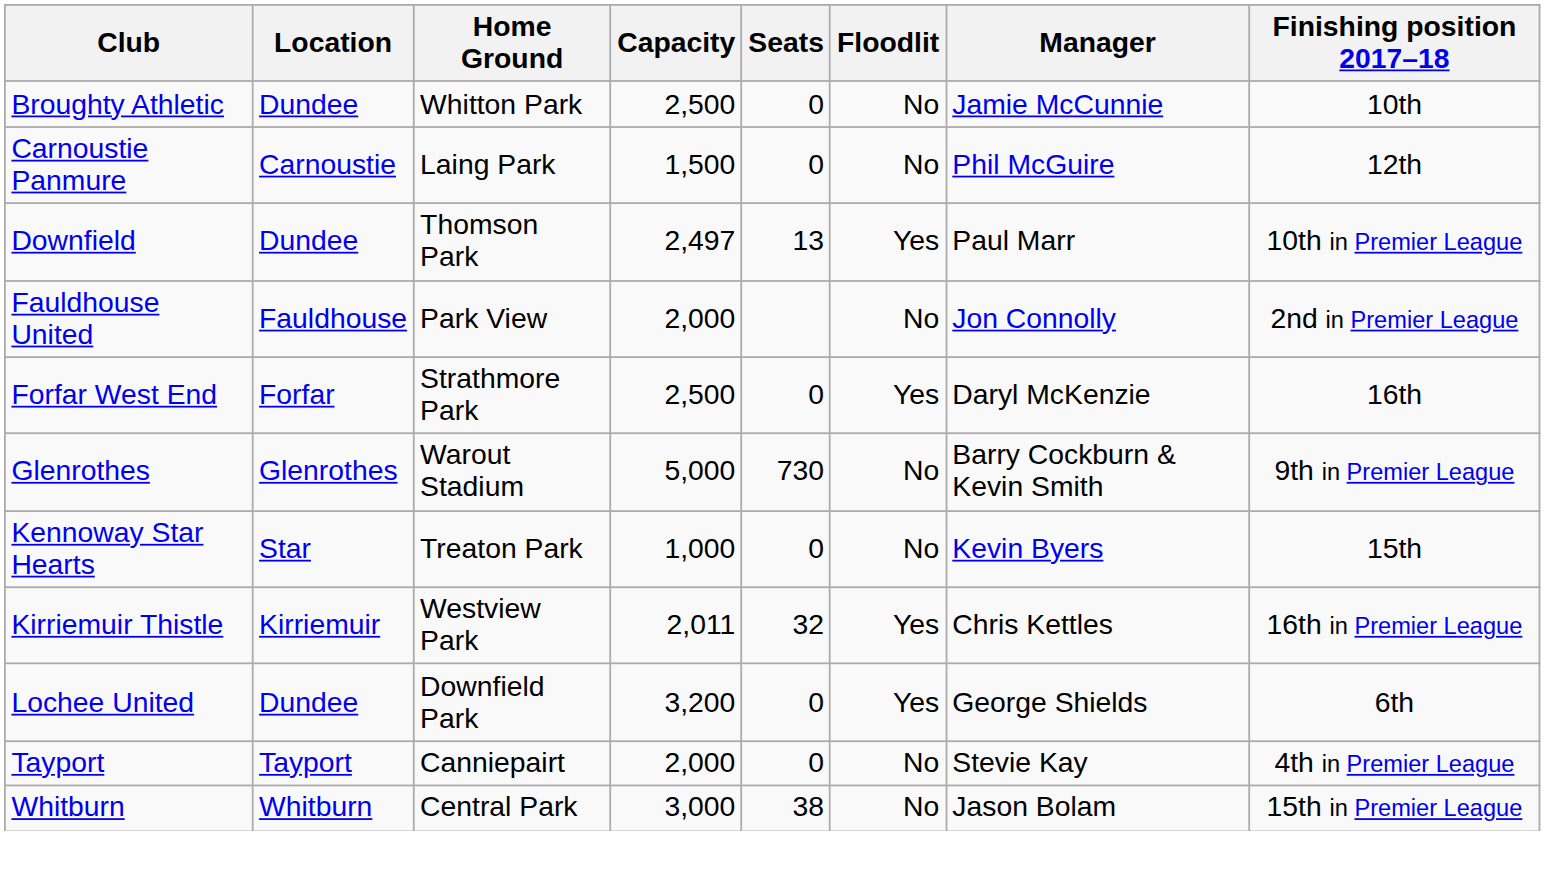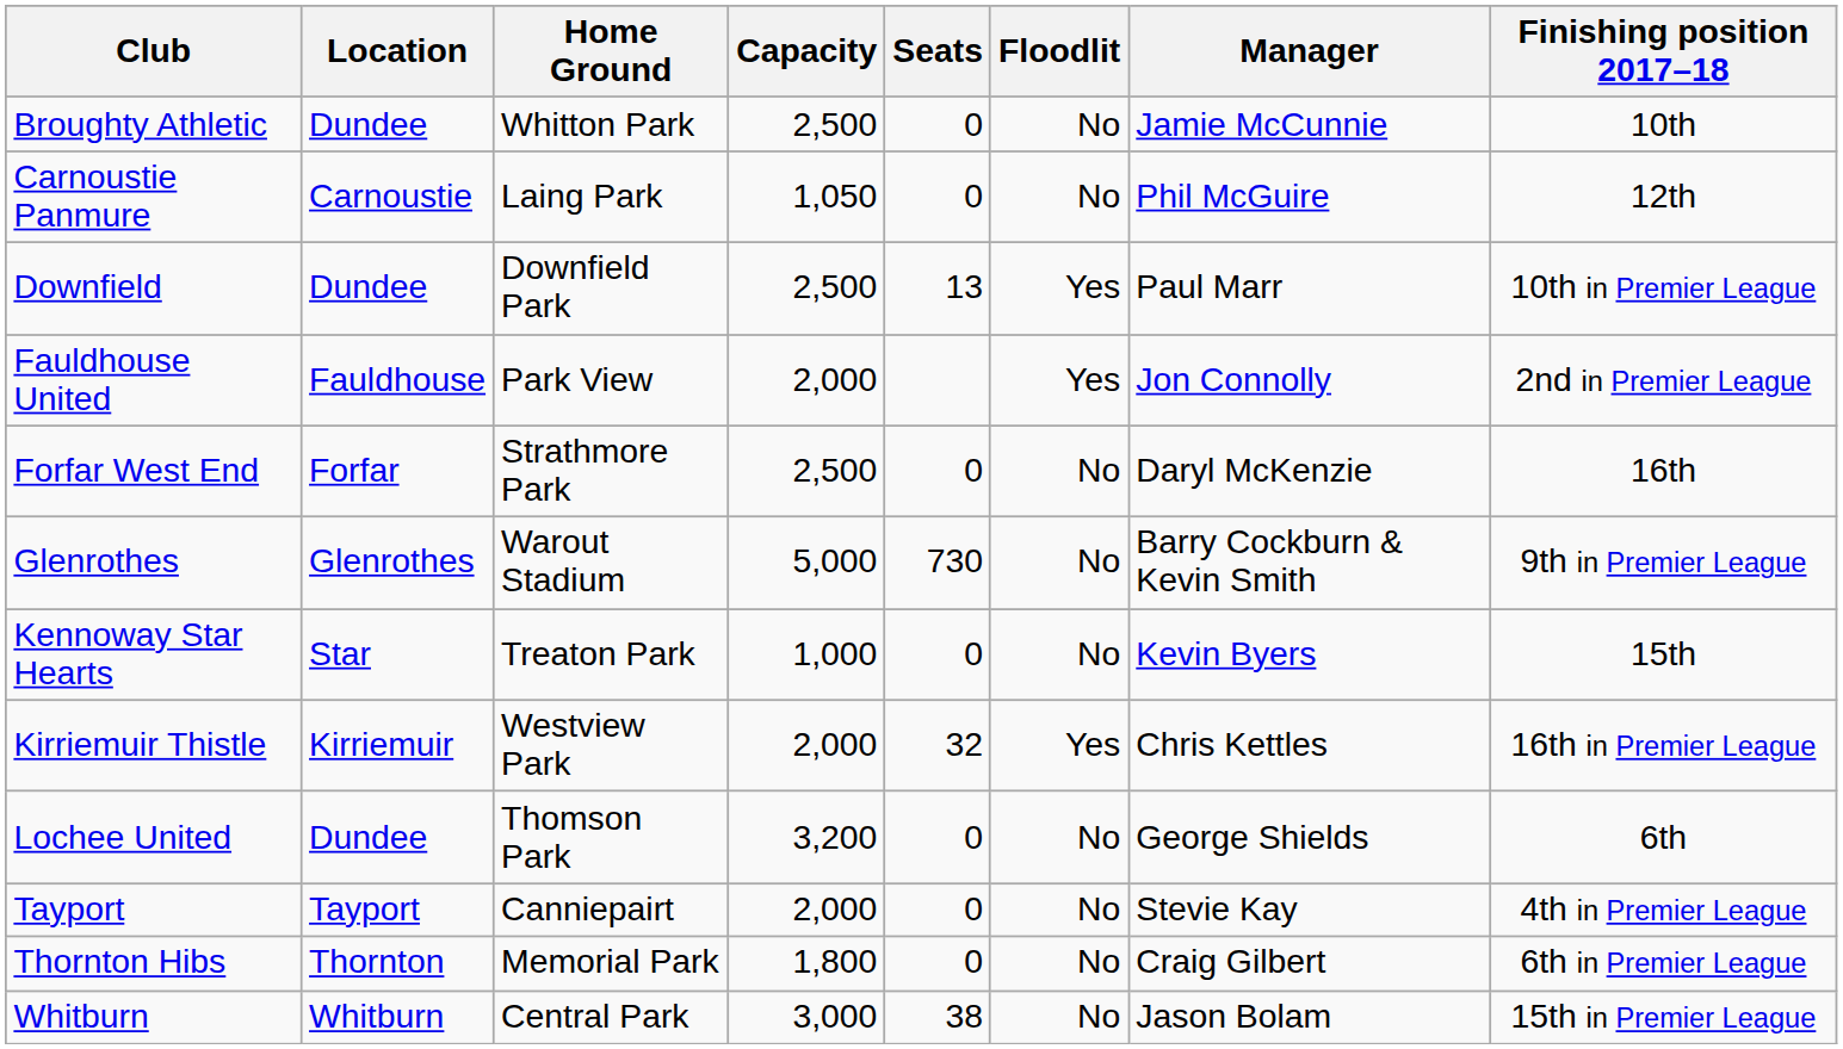Carnoustie Panmure | Capacity: 1,500 -> 1,050
Downfield | Home Ground: Thomson Park -> Downfield Park
Downfield | Capacity: 2,497 -> 2,500
Fauldhouse United | Floodlit: No -> Yes
Forfar West End | Floodlit: Yes -> No
Kirriemuir Thistle | Capacity: 2,011 -> 2,000
Lochee United | Home Ground: Downfield Park -> Thomson Park
Lochee United | Floodlit: Yes -> No
+ row: Thornton Hibs | Thornton | Memorial Park | 1,800 | 0 | No | Craig Gilbert | 6th in Premier League
